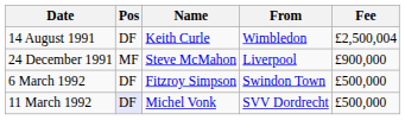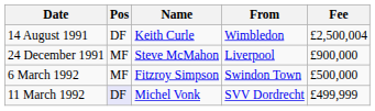6 March 1992 | Pos: DF -> MF
11 March 1992 | Fee: £500,000 -> £499,999
